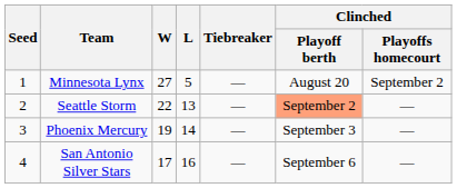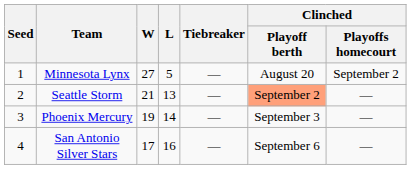Seattle Storm | W: 22 -> 21
